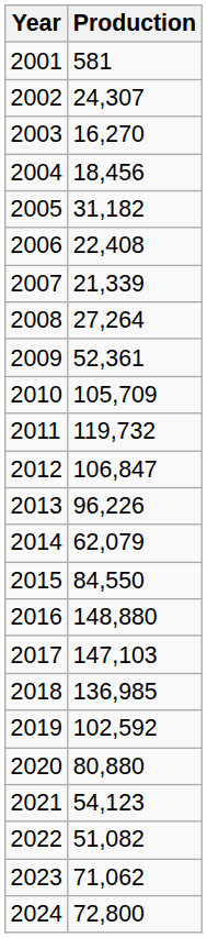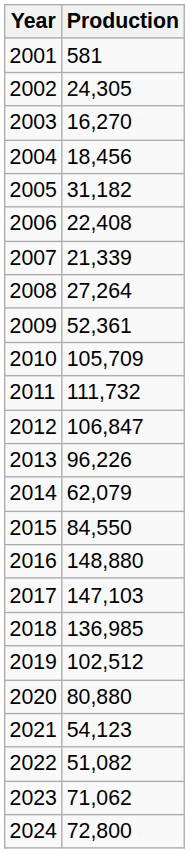2002 | Production: 24,307 -> 24,305
2011 | Production: 119,732 -> 111,732
2019 | Production: 102,592 -> 102,512
